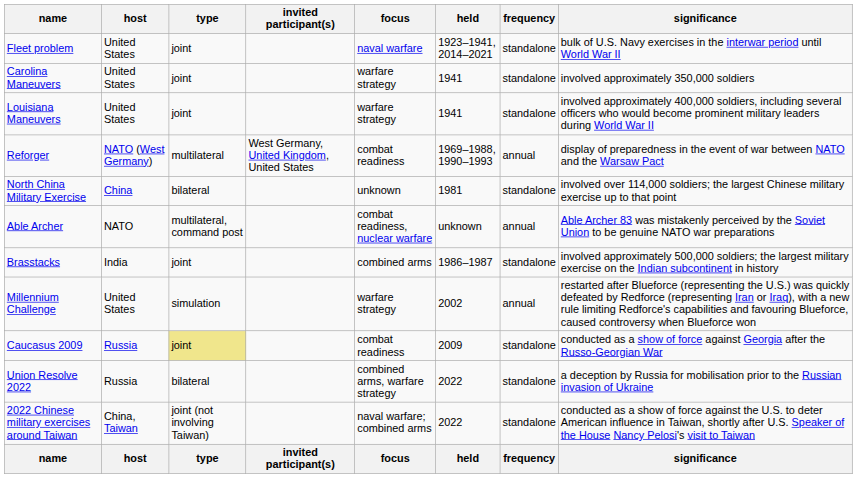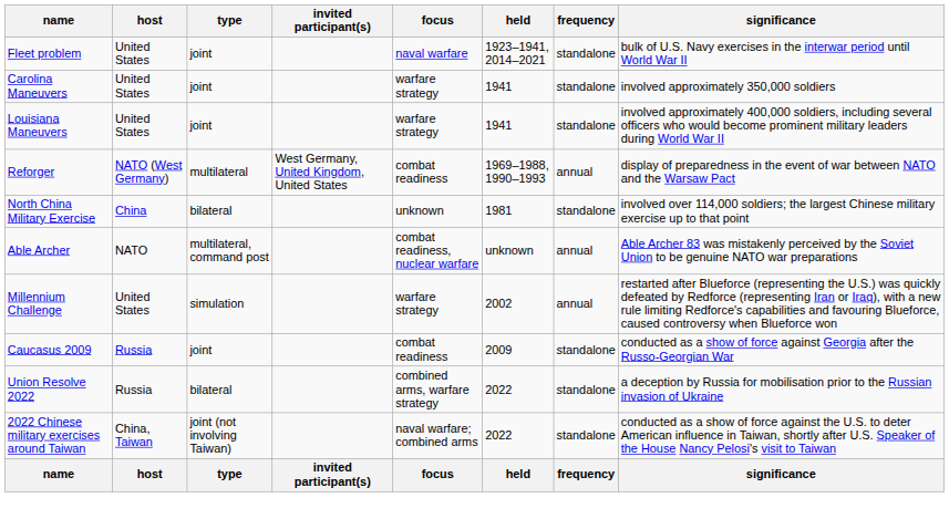- row: Brasstacks | India | joint | combined arms | 1986–1987 | standalone | involved approximately 500,000 soldiers; the largest military exercise on the Indian subcontinent in history
Caucasus 2009 | type: khaki background -> no background
